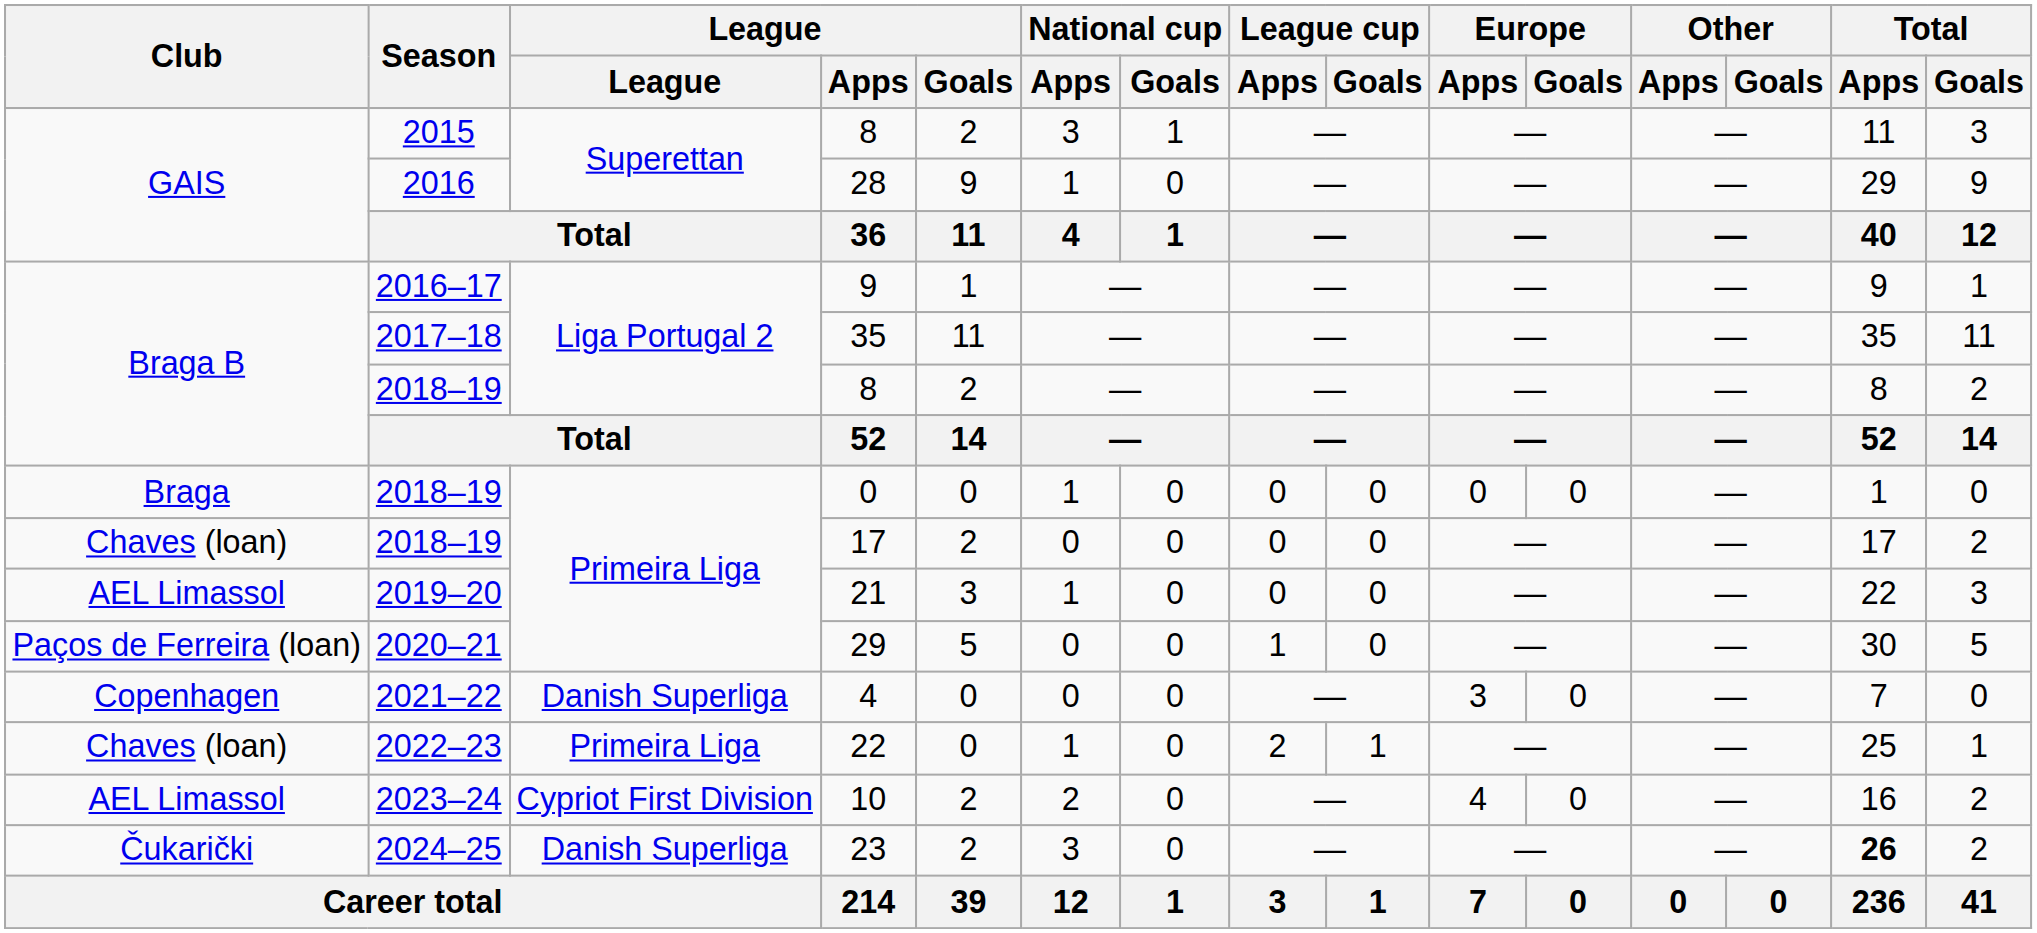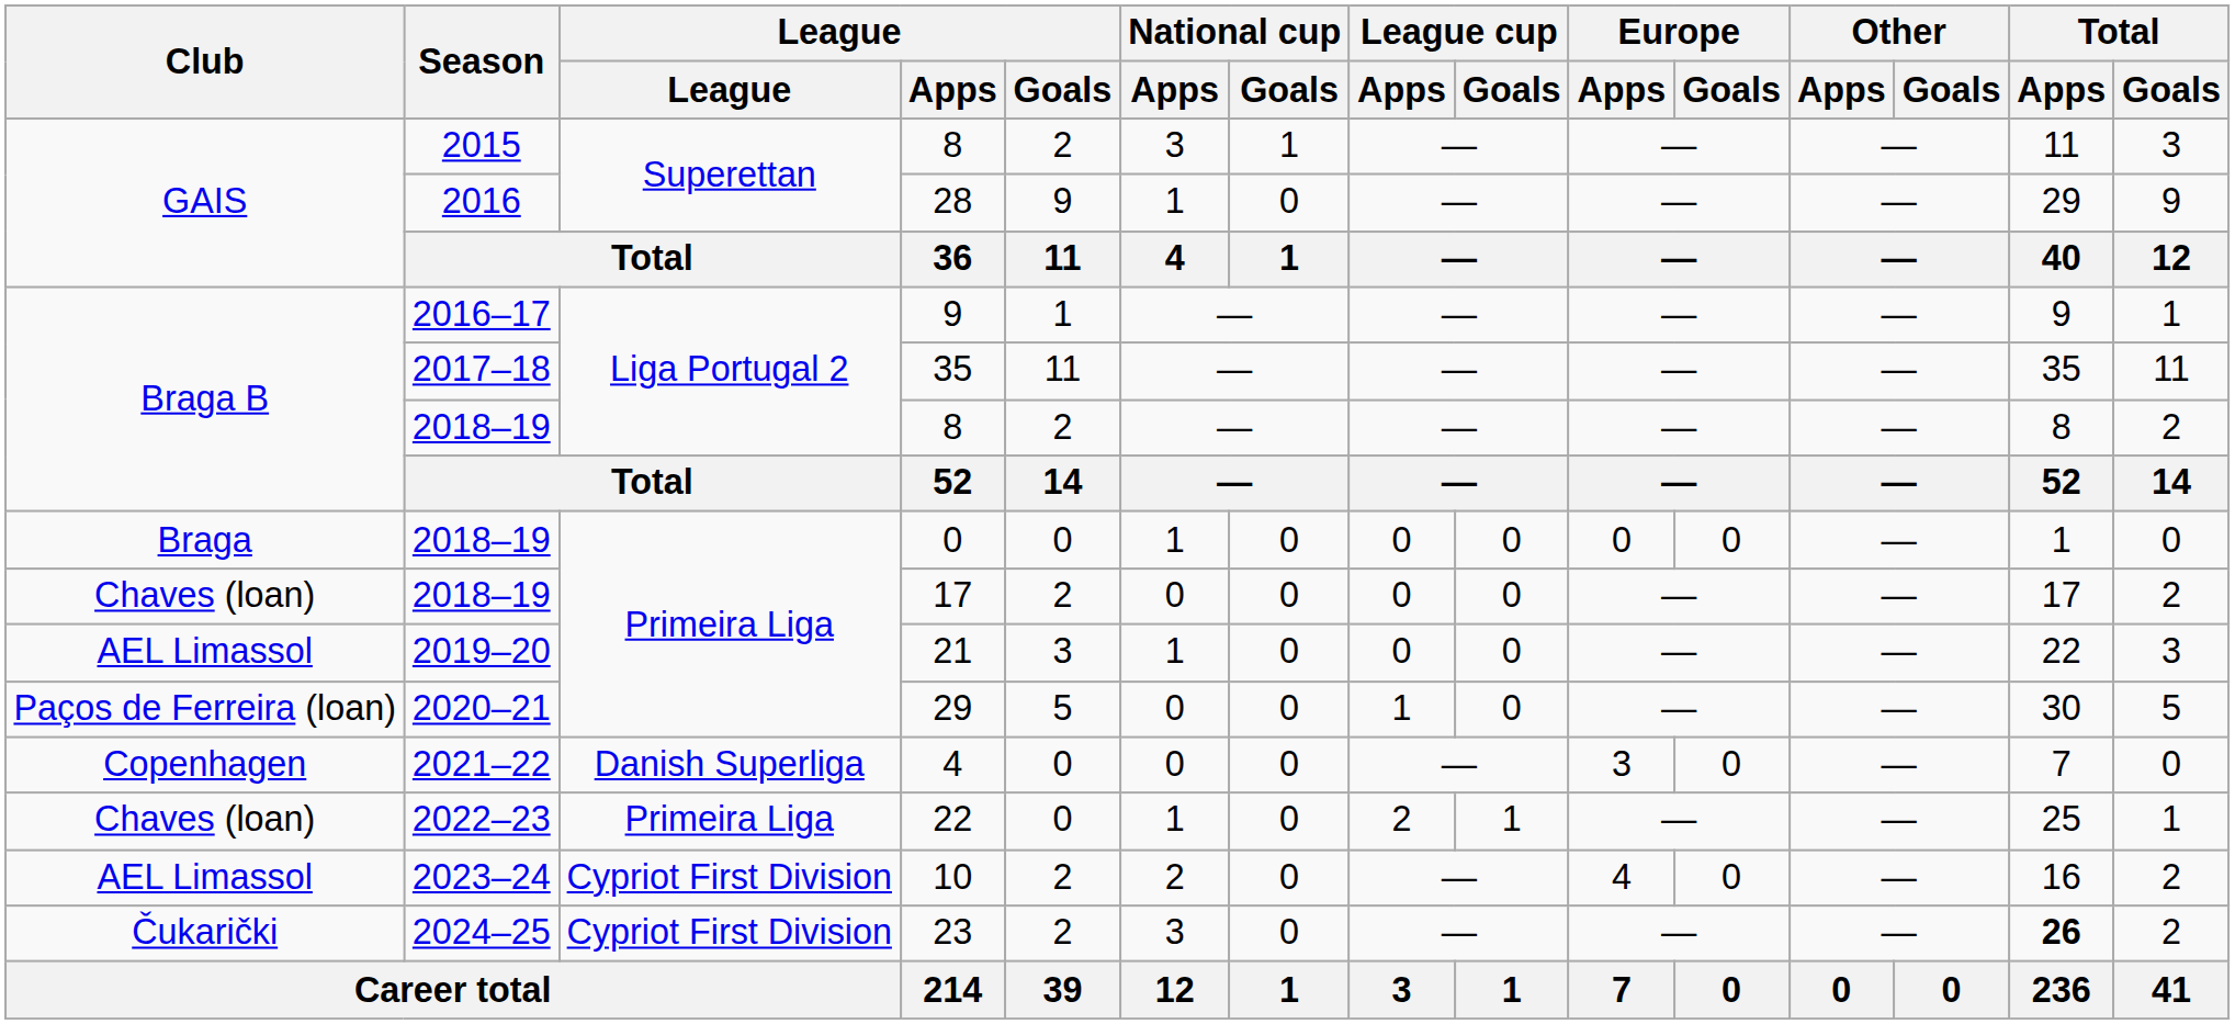23 | League: Danish Superliga -> Cypriot First Division
